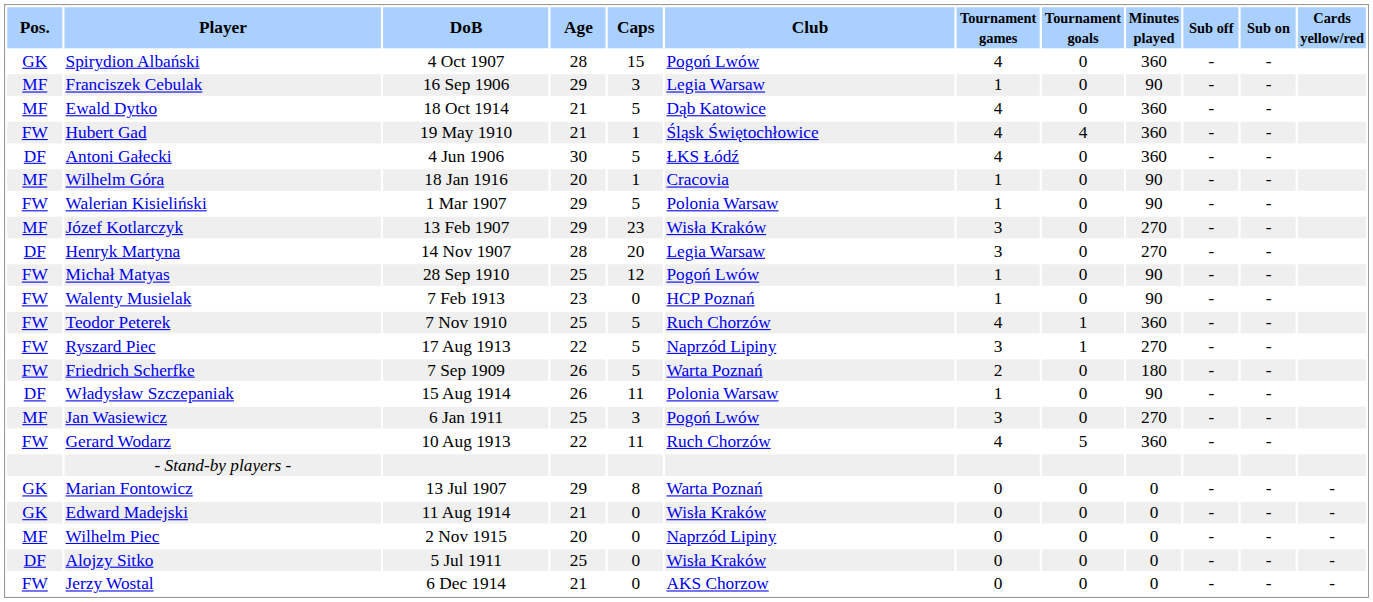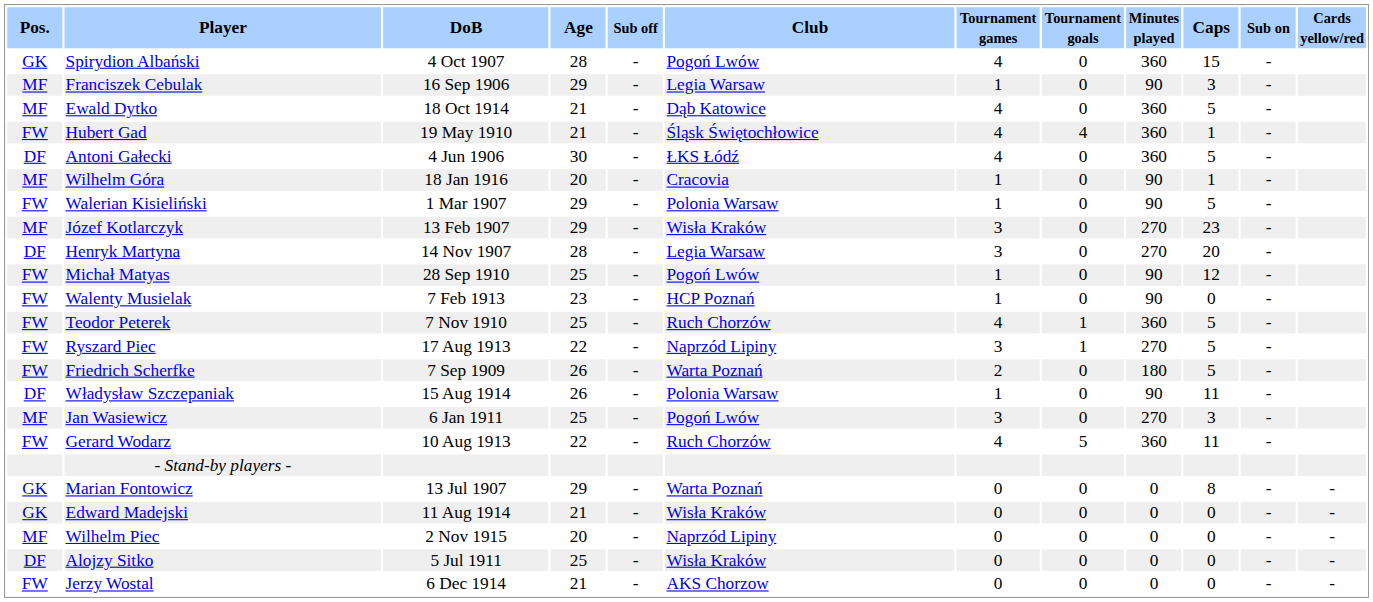columns swapped: Caps <-> Sub off
